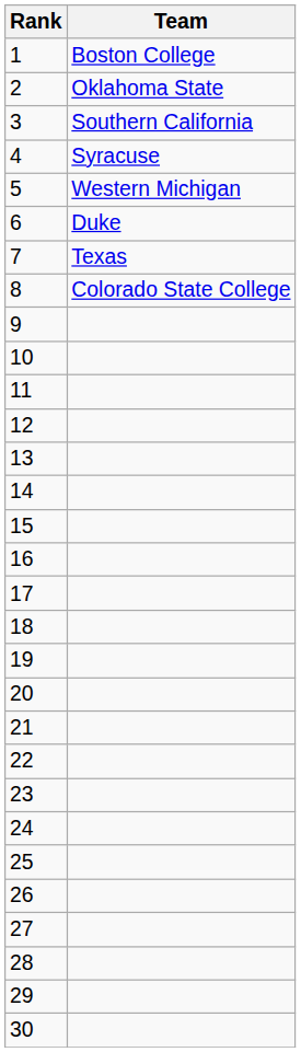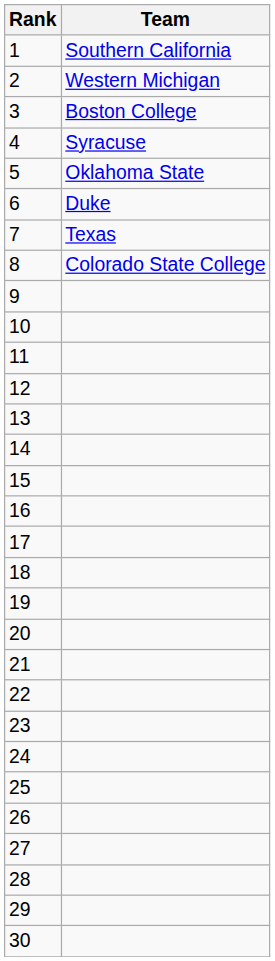1 | Team: Boston College -> Southern California
2 | Team: Oklahoma State -> Western Michigan
3 | Team: Southern California -> Boston College
5 | Team: Western Michigan -> Oklahoma State
